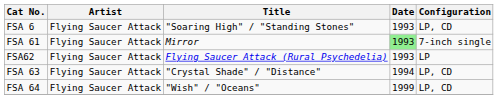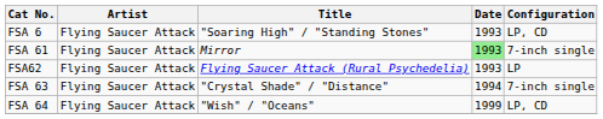FSA 63 | Configuration: LP, CD -> 7-inch single
